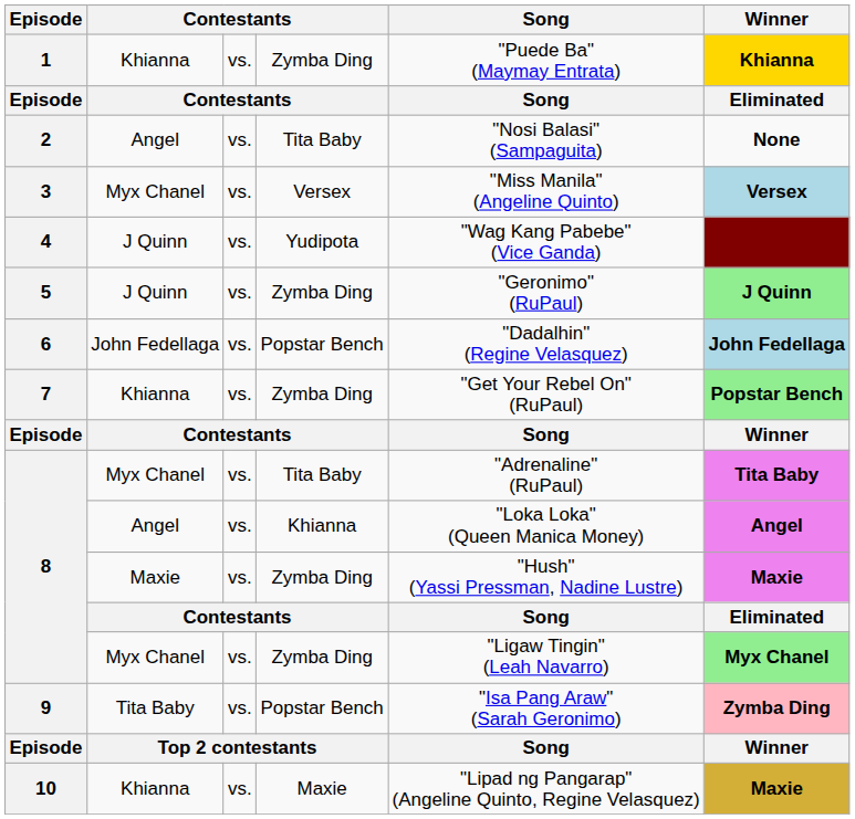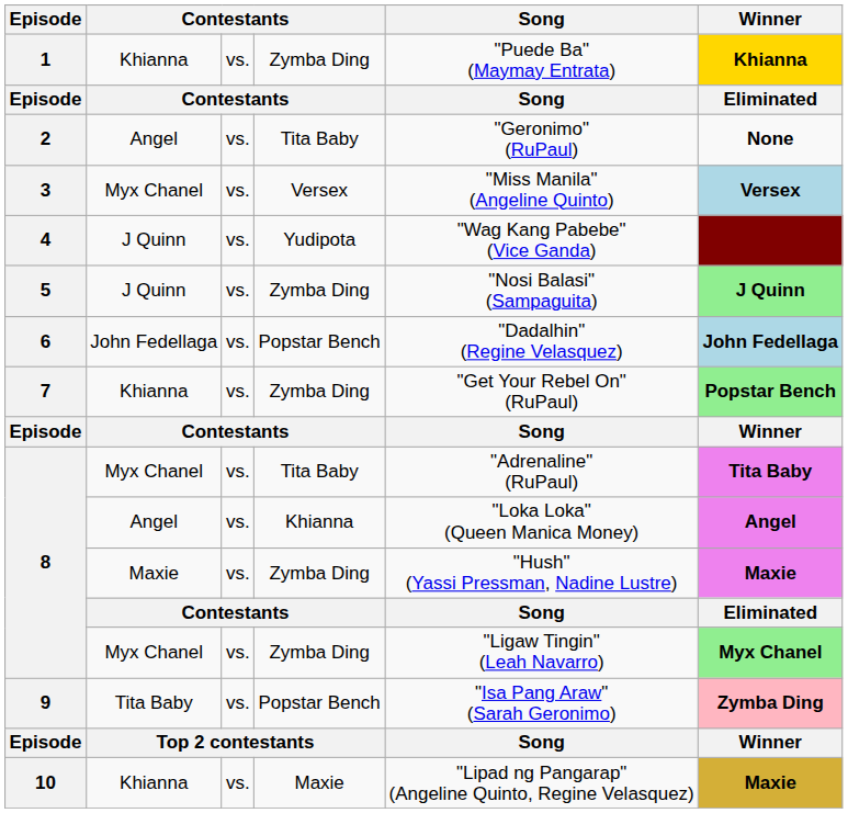2 | Song: "Nosi Balasi" (Sampaguita) -> "Geronimo" (RuPaul)
5 | Song: "Geronimo" (RuPaul) -> "Nosi Balasi" (Sampaguita)
